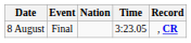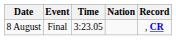columns swapped: Nation <-> Time
